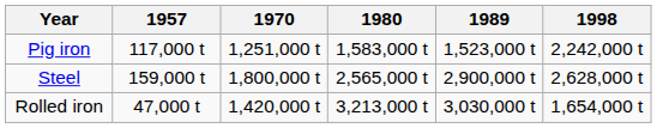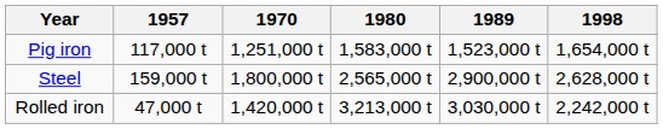Pig iron | 1998: 2,242,000 t -> 1,654,000 t
Rolled iron | 1998: 1,654,000 t -> 2,242,000 t
